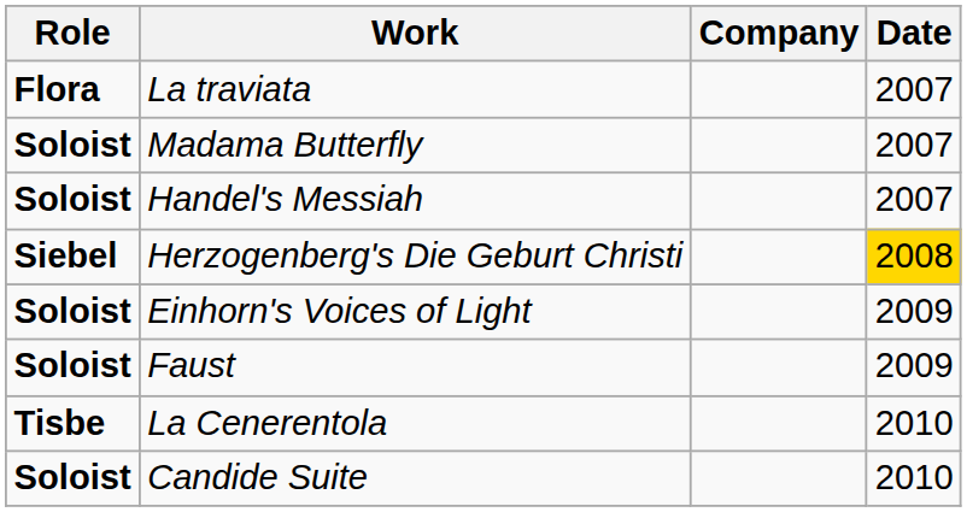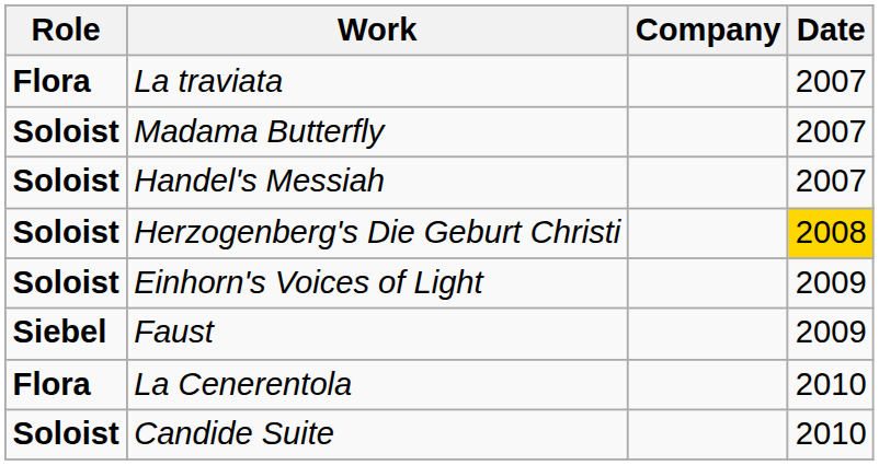Herzogenberg's Die Geburt Christi | Role: Siebel -> Soloist
Faust | Role: Soloist -> Siebel
La Cenerentola | Role: Tisbe -> Flora
